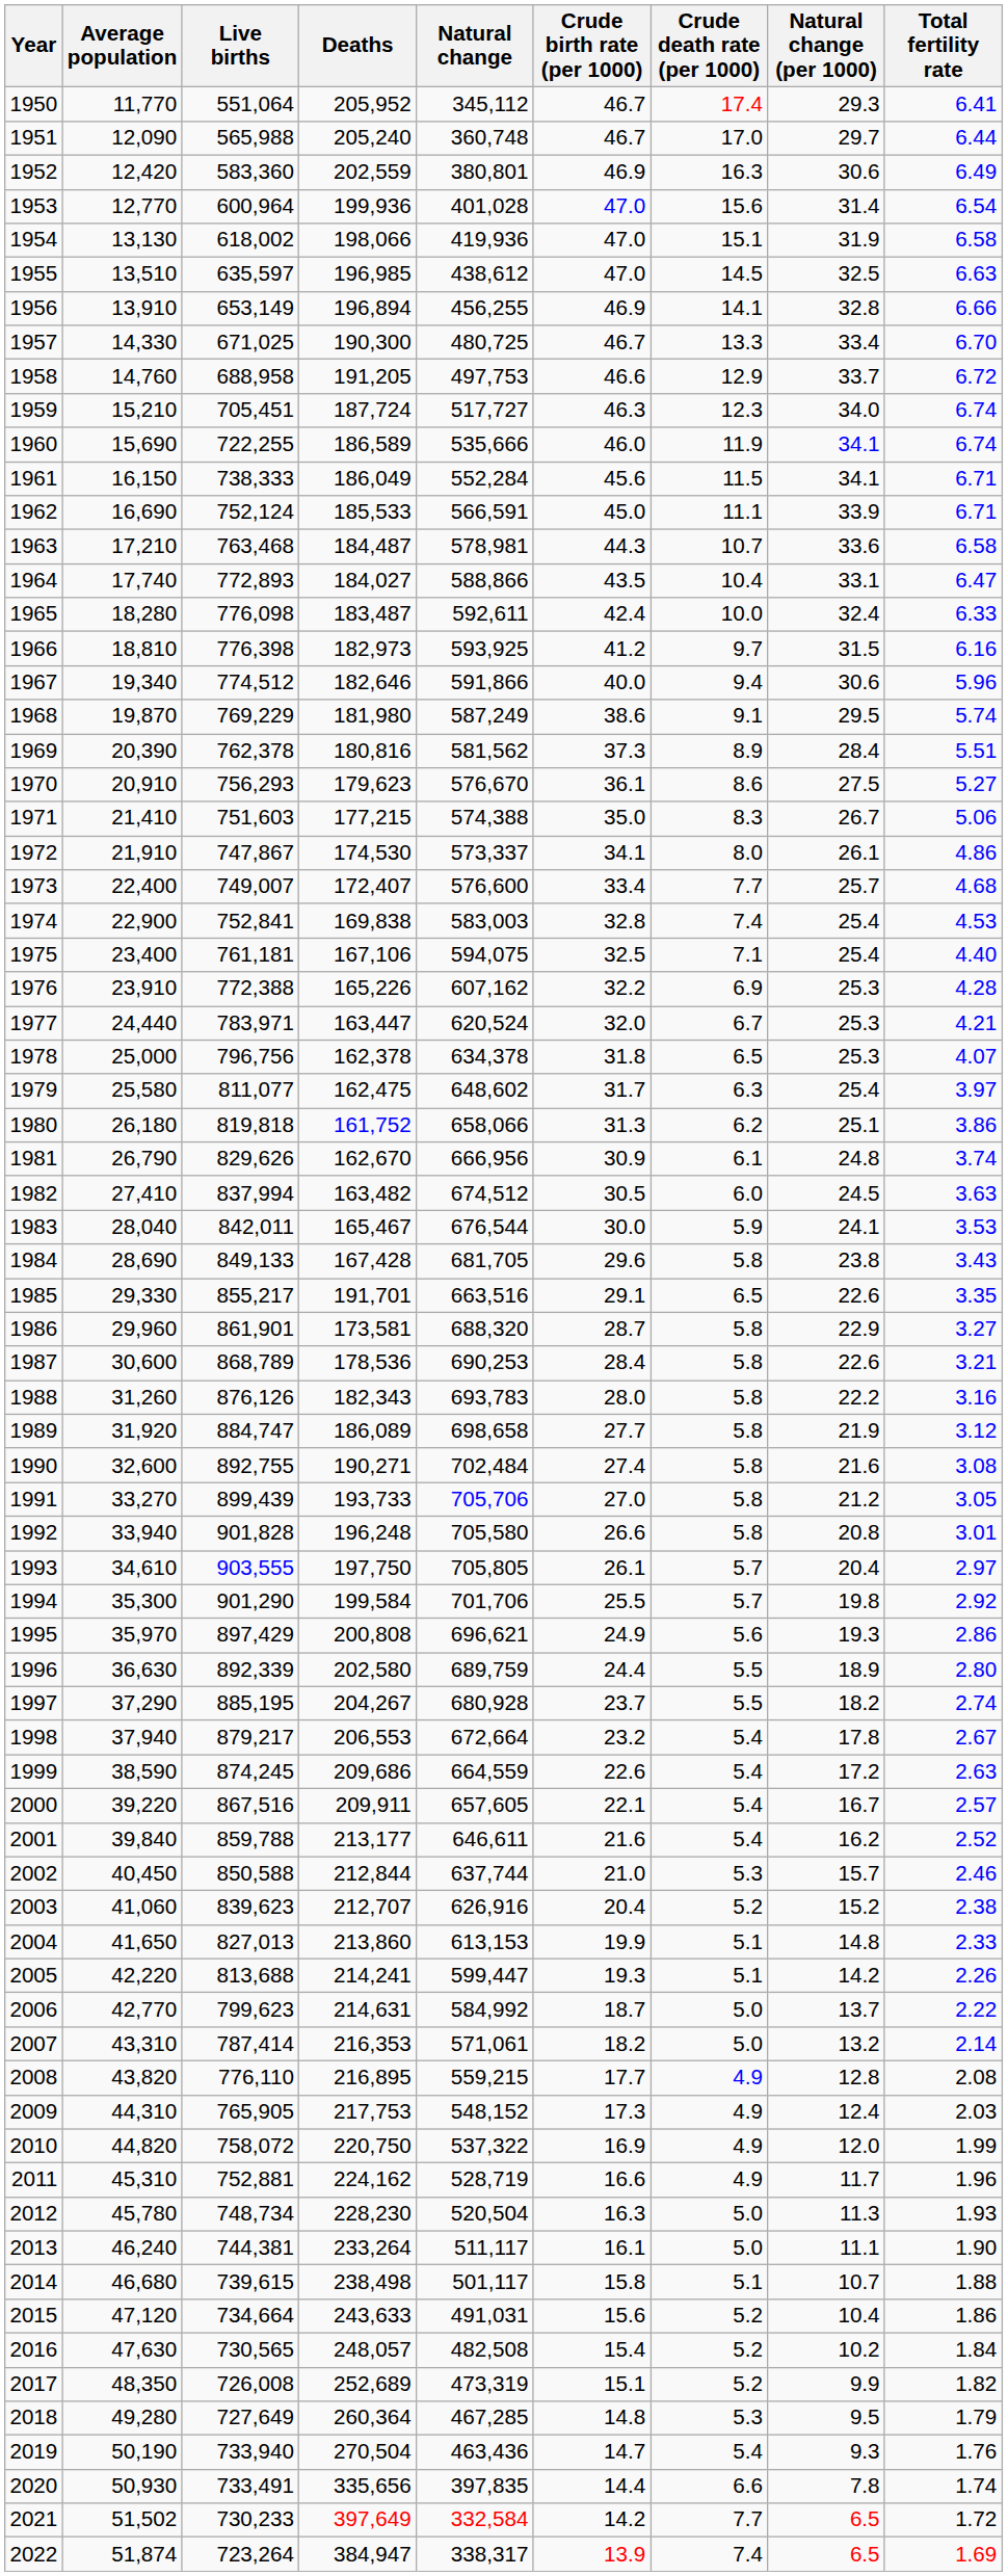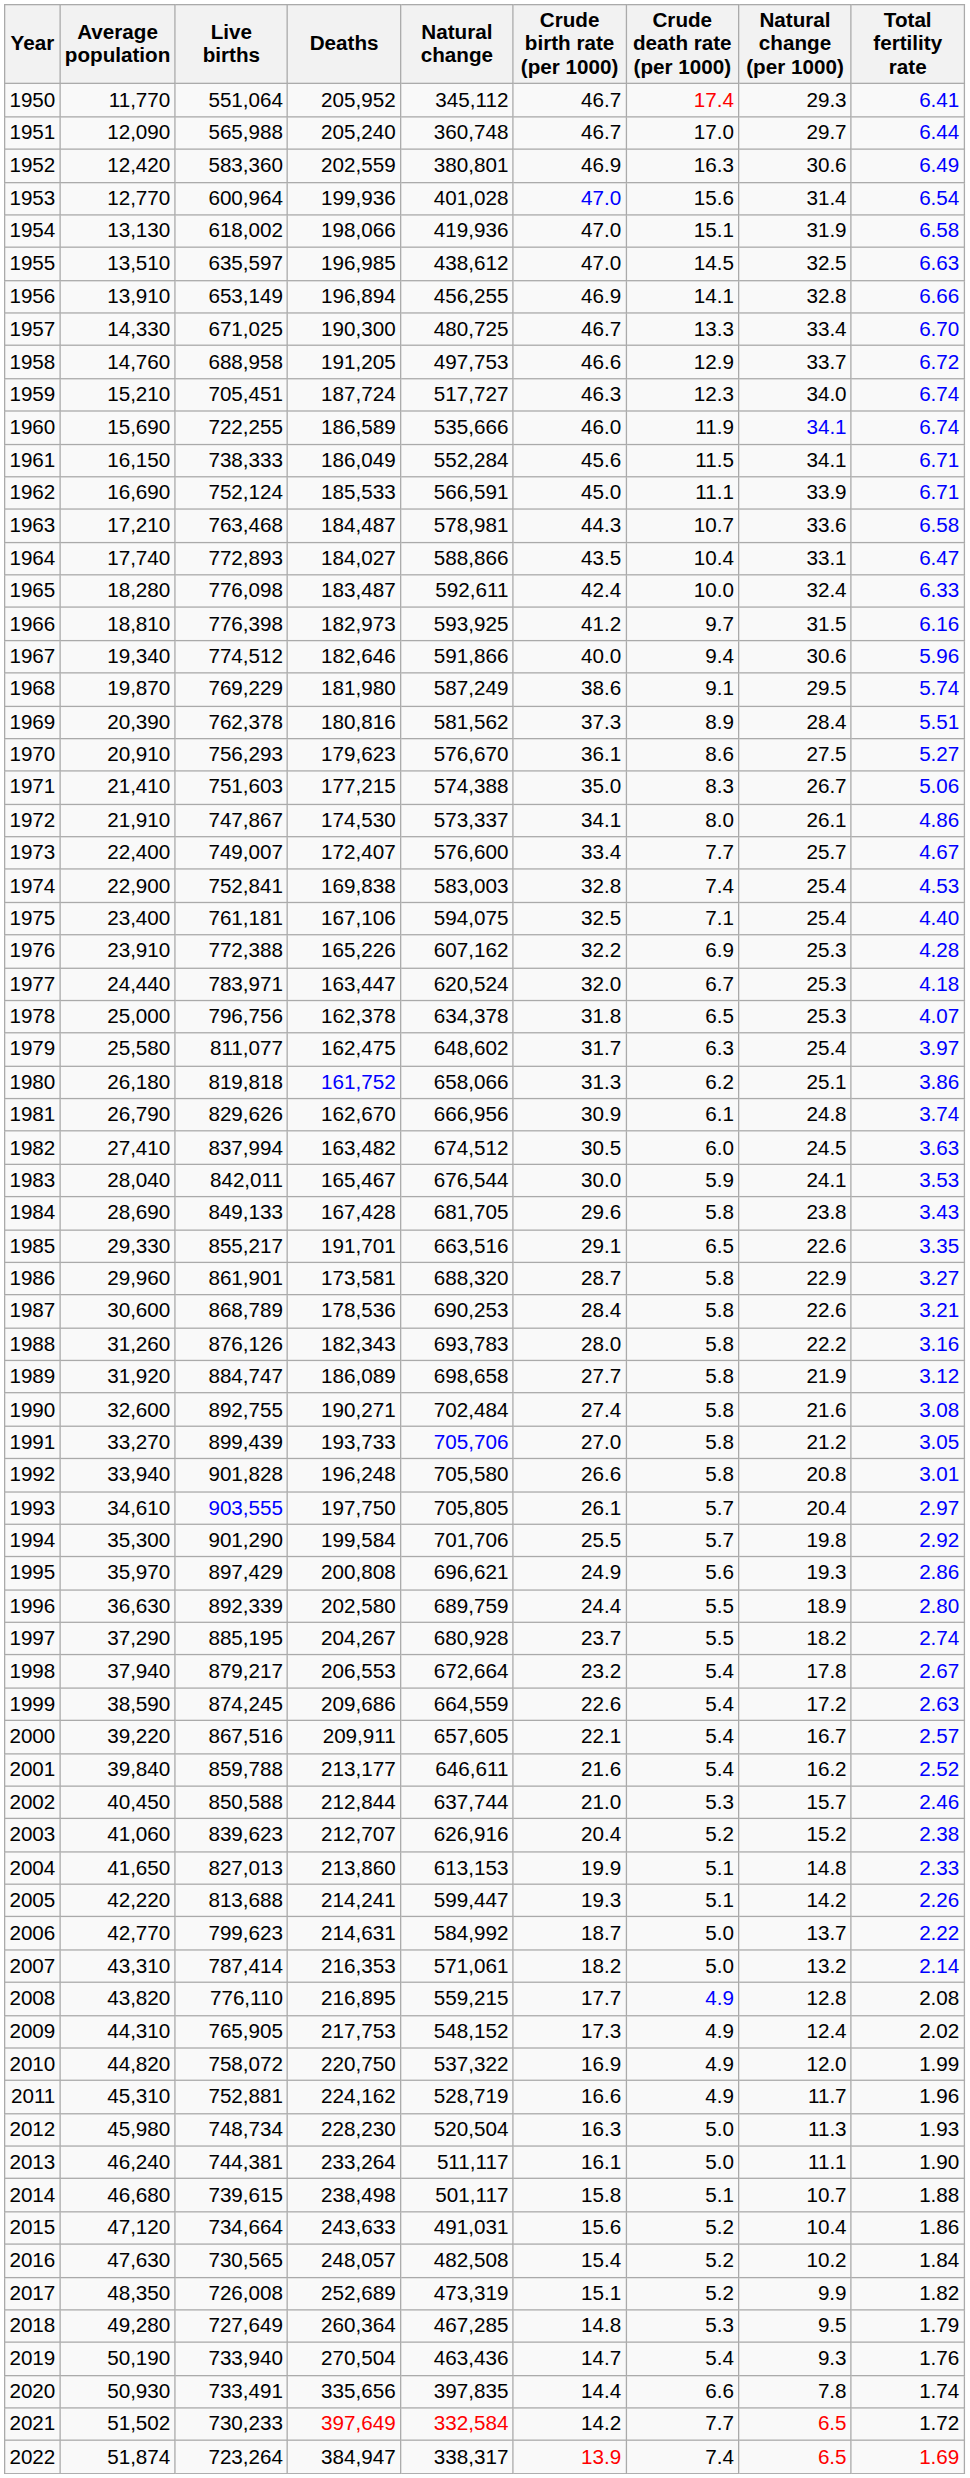1973 | Total fertility rate: 4.68 -> 4.67
1977 | Total fertility rate: 4.21 -> 4.18
2009 | Total fertility rate: 2.03 -> 2.02
2012 | Average population: 45,780 -> 45,980
